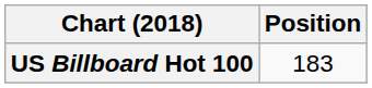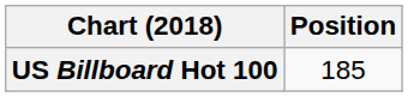US Billboard Hot 100 | Position: 183 -> 185
